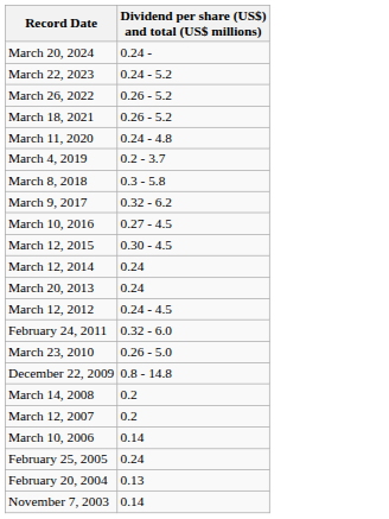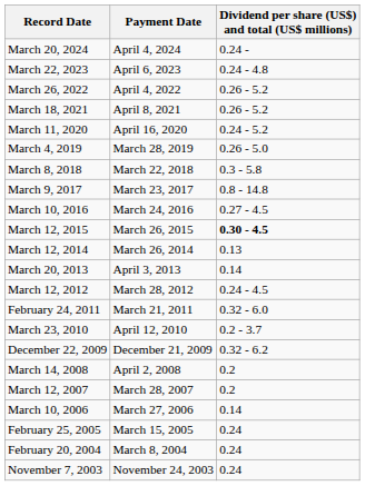+ column: Payment Date | April 4, 2024 | April 6, 2023 | April 4, 2022 | April 8, 2021 | April 16, 2020 | March 28, 2019 | March 22, 2018 | March 23, 2017 | March 24, 2016 | March 26, 2015 | March 26, 2014 | April 3, 2013 | March 28, 2012 | March 21, 2011 | April 12, 2010 | December 21, 2009 | April 2, 2008 | March 28, 2007 | March 27, 2006 | March 15, 2005 | March 8, 2004 | November 24, 2003
March 22, 2023 | Dividend per share (US$) and total (US$ millions): 0.24 - 5.2 -> 0.24 - 4.8
March 11, 2020 | Dividend per share (US$) and total (US$ millions): 0.24 - 4.8 -> 0.24 - 5.2
March 4, 2019 | Dividend per share (US$) and total (US$ millions): 0.2 - 3.7 -> 0.26 - 5.0
March 9, 2017 | Dividend per share (US$) and total (US$ millions): 0.32 - 6.2 -> 0.8 - 14.8
March 12, 2015 | Dividend per share (US$) and total (US$ millions): normal -> bold
March 12, 2014 | Dividend per share (US$) and total (US$ millions): 0.24 -> 0.13
March 20, 2013 | Dividend per share (US$) and total (US$ millions): 0.24 -> 0.14
March 23, 2010 | Dividend per share (US$) and total (US$ millions): 0.26 - 5.0 -> 0.2 - 3.7
December 22, 2009 | Dividend per share (US$) and total (US$ millions): 0.8 - 14.8 -> 0.32 - 6.2
February 20, 2004 | Dividend per share (US$) and total (US$ millions): 0.13 -> 0.24
November 7, 2003 | Dividend per share (US$) and total (US$ millions): 0.14 -> 0.24
